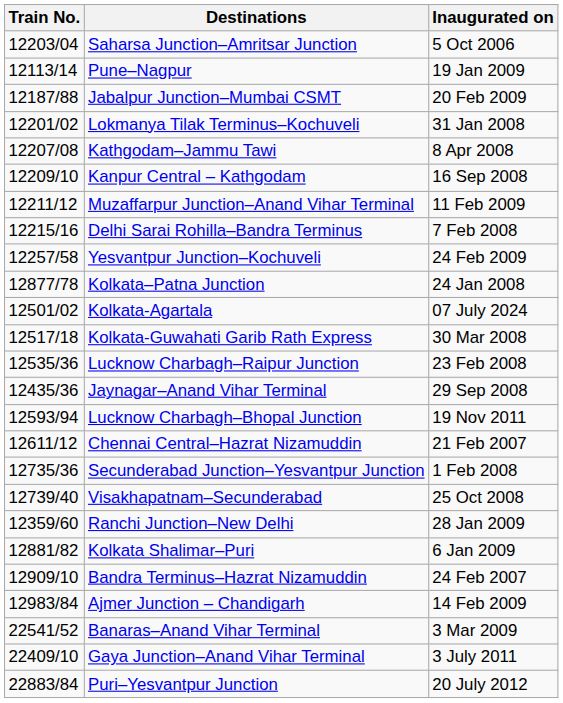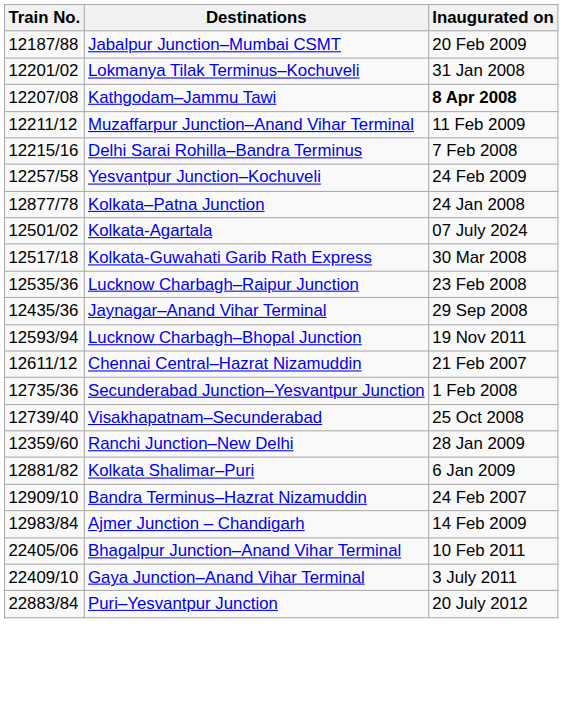- row: 12203/04 | Saharsa Junction–Amritsar Junction | 5 Oct 2006
- row: 12113/14 | Pune–Nagpur | 19 Jan 2009
Kathgodam–Jammu Tawi | Inaugurated on: normal -> bold
- row: 12209/10 | Kanpur Central – Kathgodam | 16 Sep 2008
+ row: 22405/06 | Bhagalpur Junction–Anand Vihar Terminal | 10 Feb 2011
- row: 22541/52 | Banaras–Anand Vihar Terminal | 3 Mar 2009
